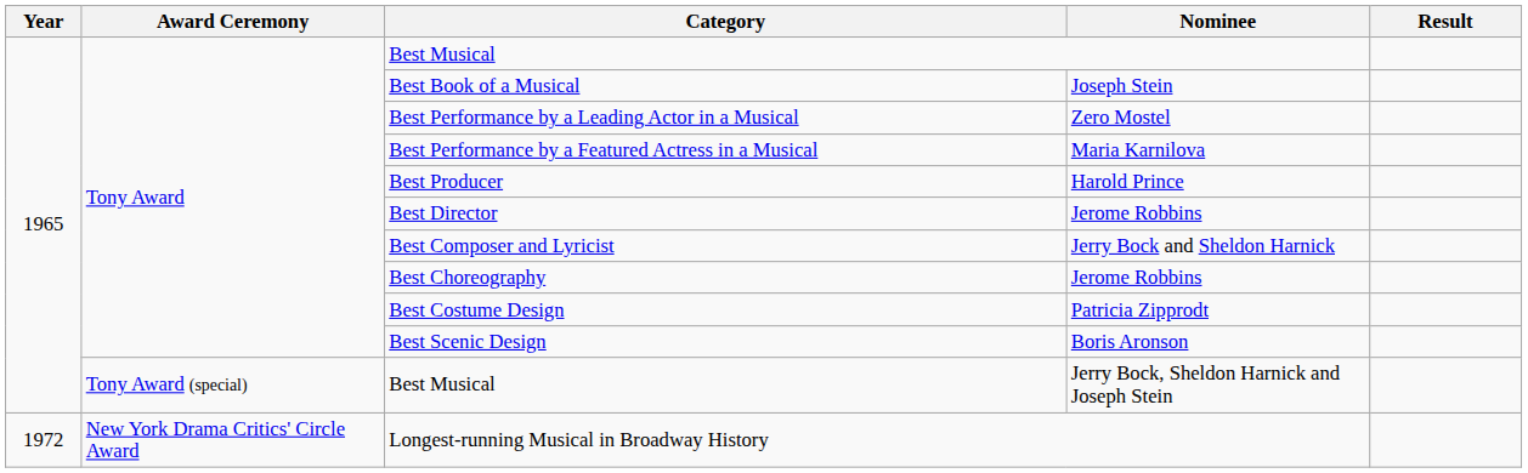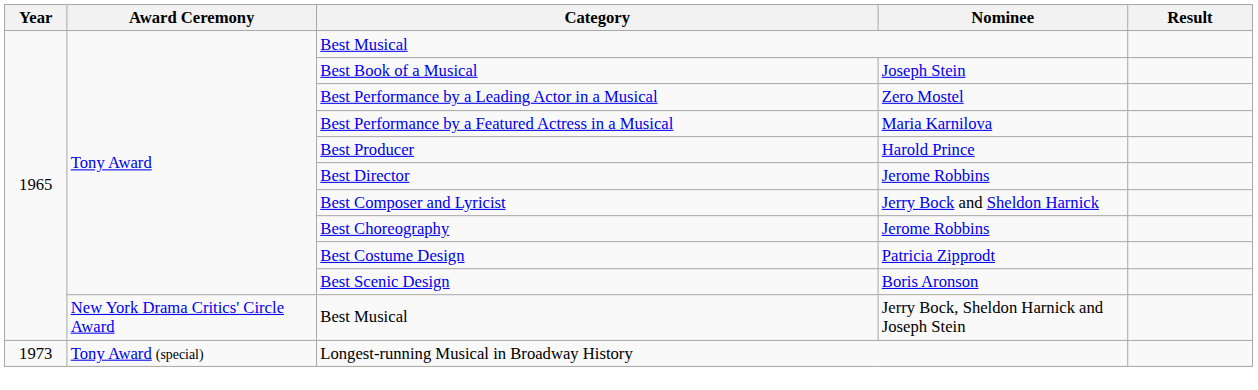Best Musical / Jerry Bock, Sheldon Harnick and Joseph Stein | Award Ceremony: Tony Award (special) -> New York Drama Critics' Circle Award
Longest-running Musical in Broadway History | Year: 1972 -> 1973
Longest-running Musical in Broadway History | Award Ceremony: New York Drama Critics' Circle Award -> Tony Award (special)
